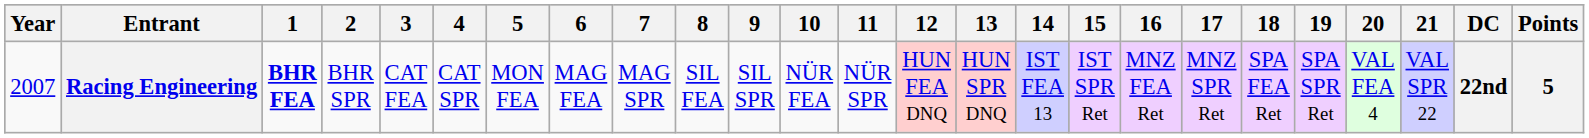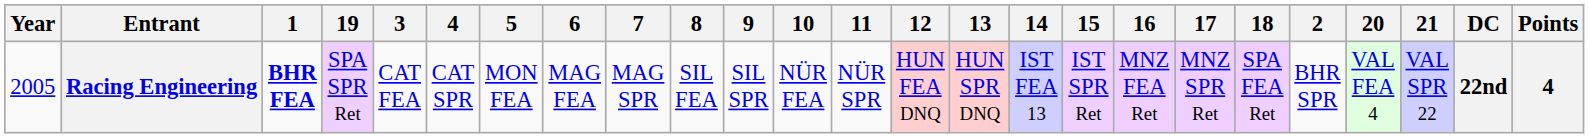columns swapped: 2 <-> 19
Racing Engineering | Year: 2007 -> 2005
Racing Engineering | Points: 5 -> 4
